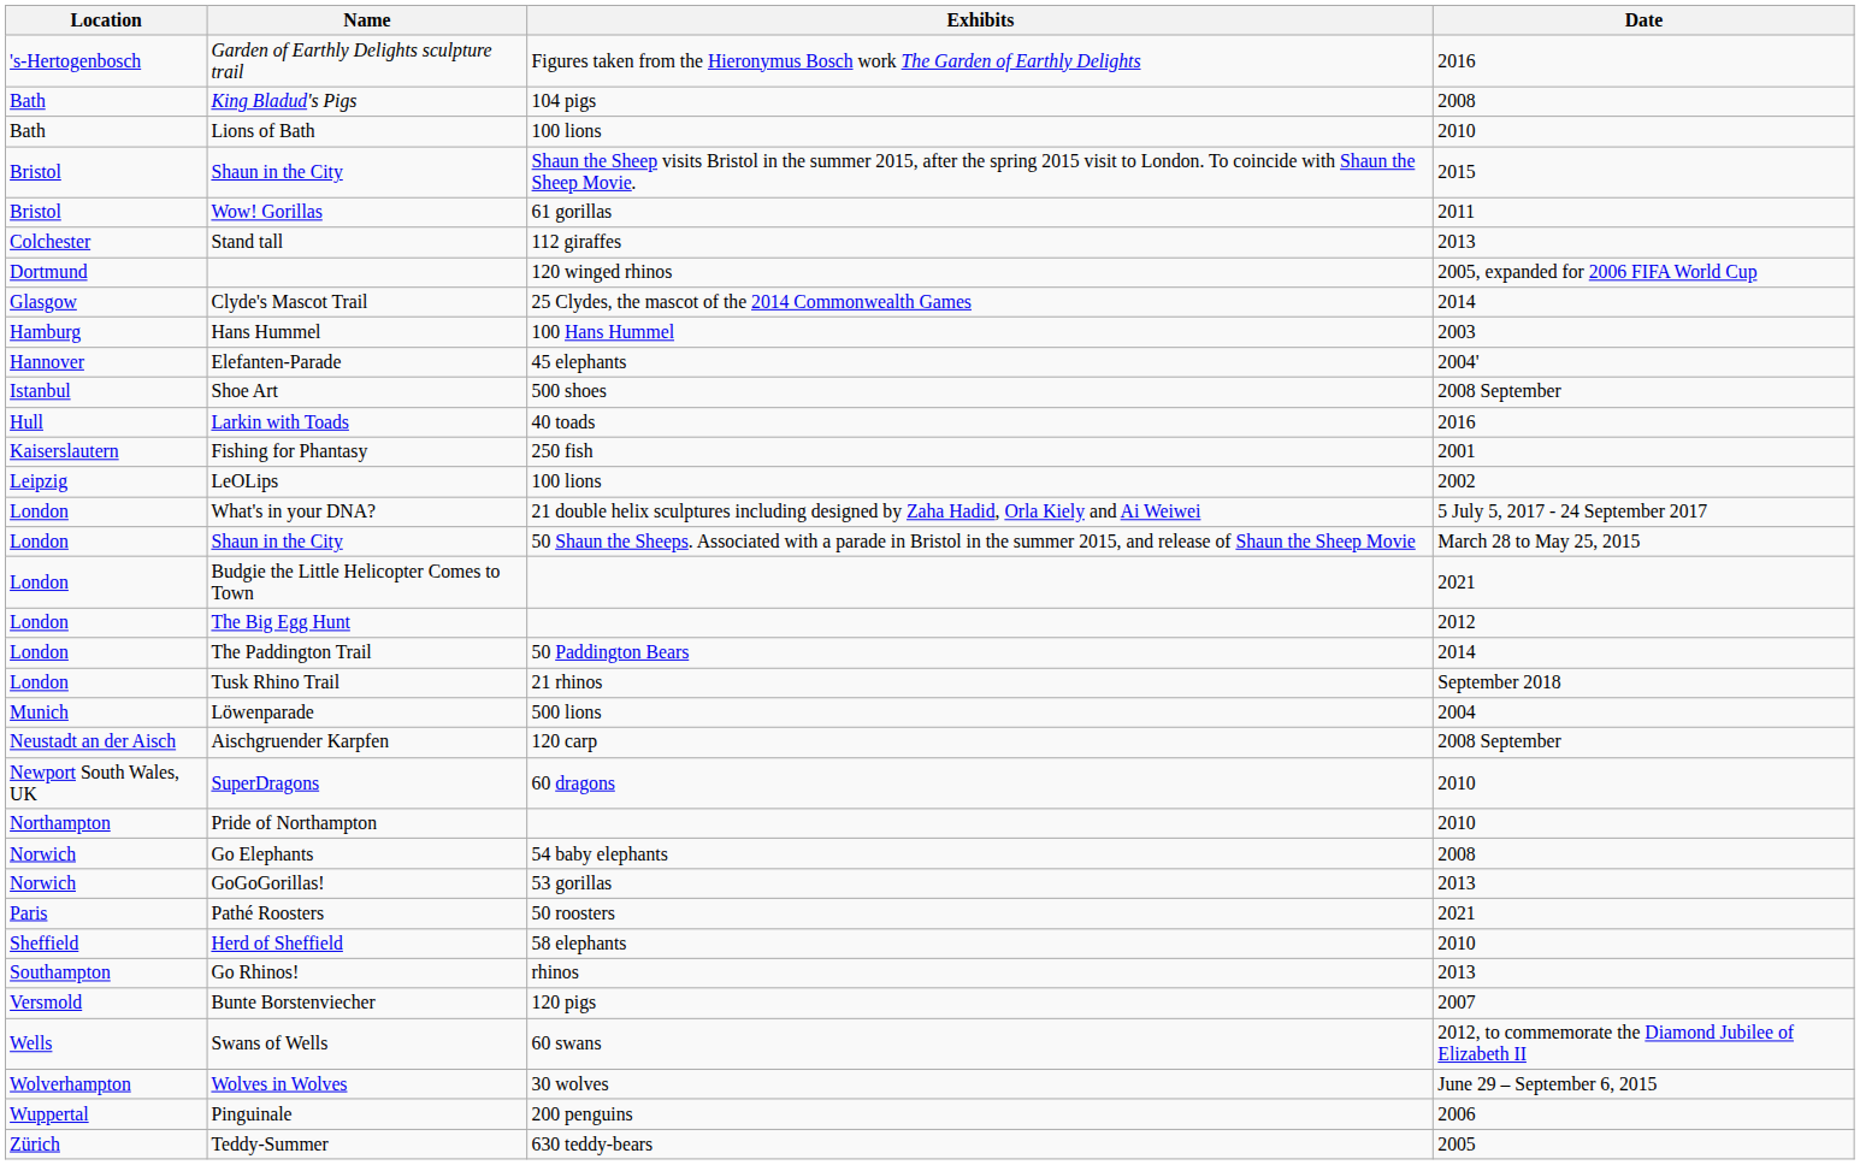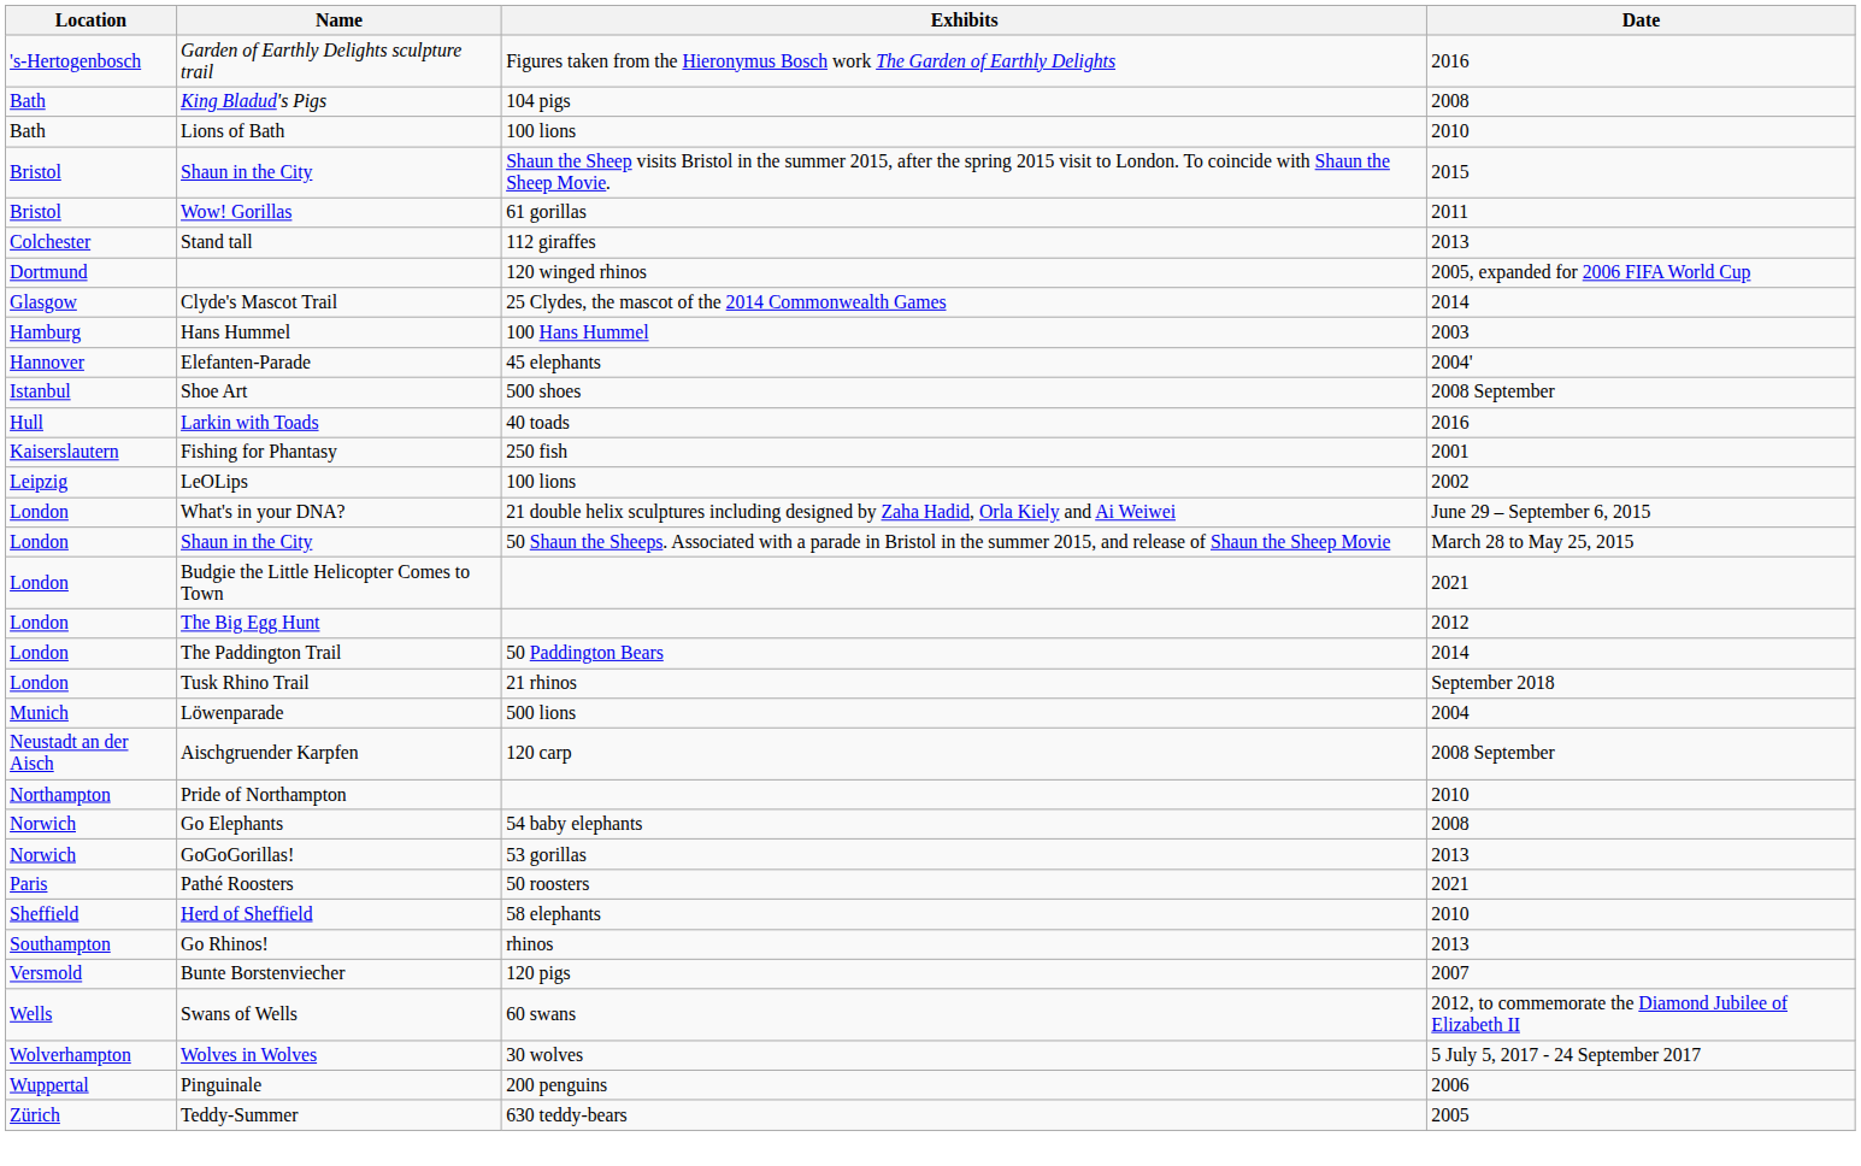What's in your DNA? | Date: 5 July 5, 2017 - 24 September 2017 -> June 29 – September 6, 2015
- row: Newport South Wales, UK | SuperDragons | 60 dragons | 2010
Wolves in Wolves | Date: June 29 – September 6, 2015 -> 5 July 5, 2017 - 24 September 2017
